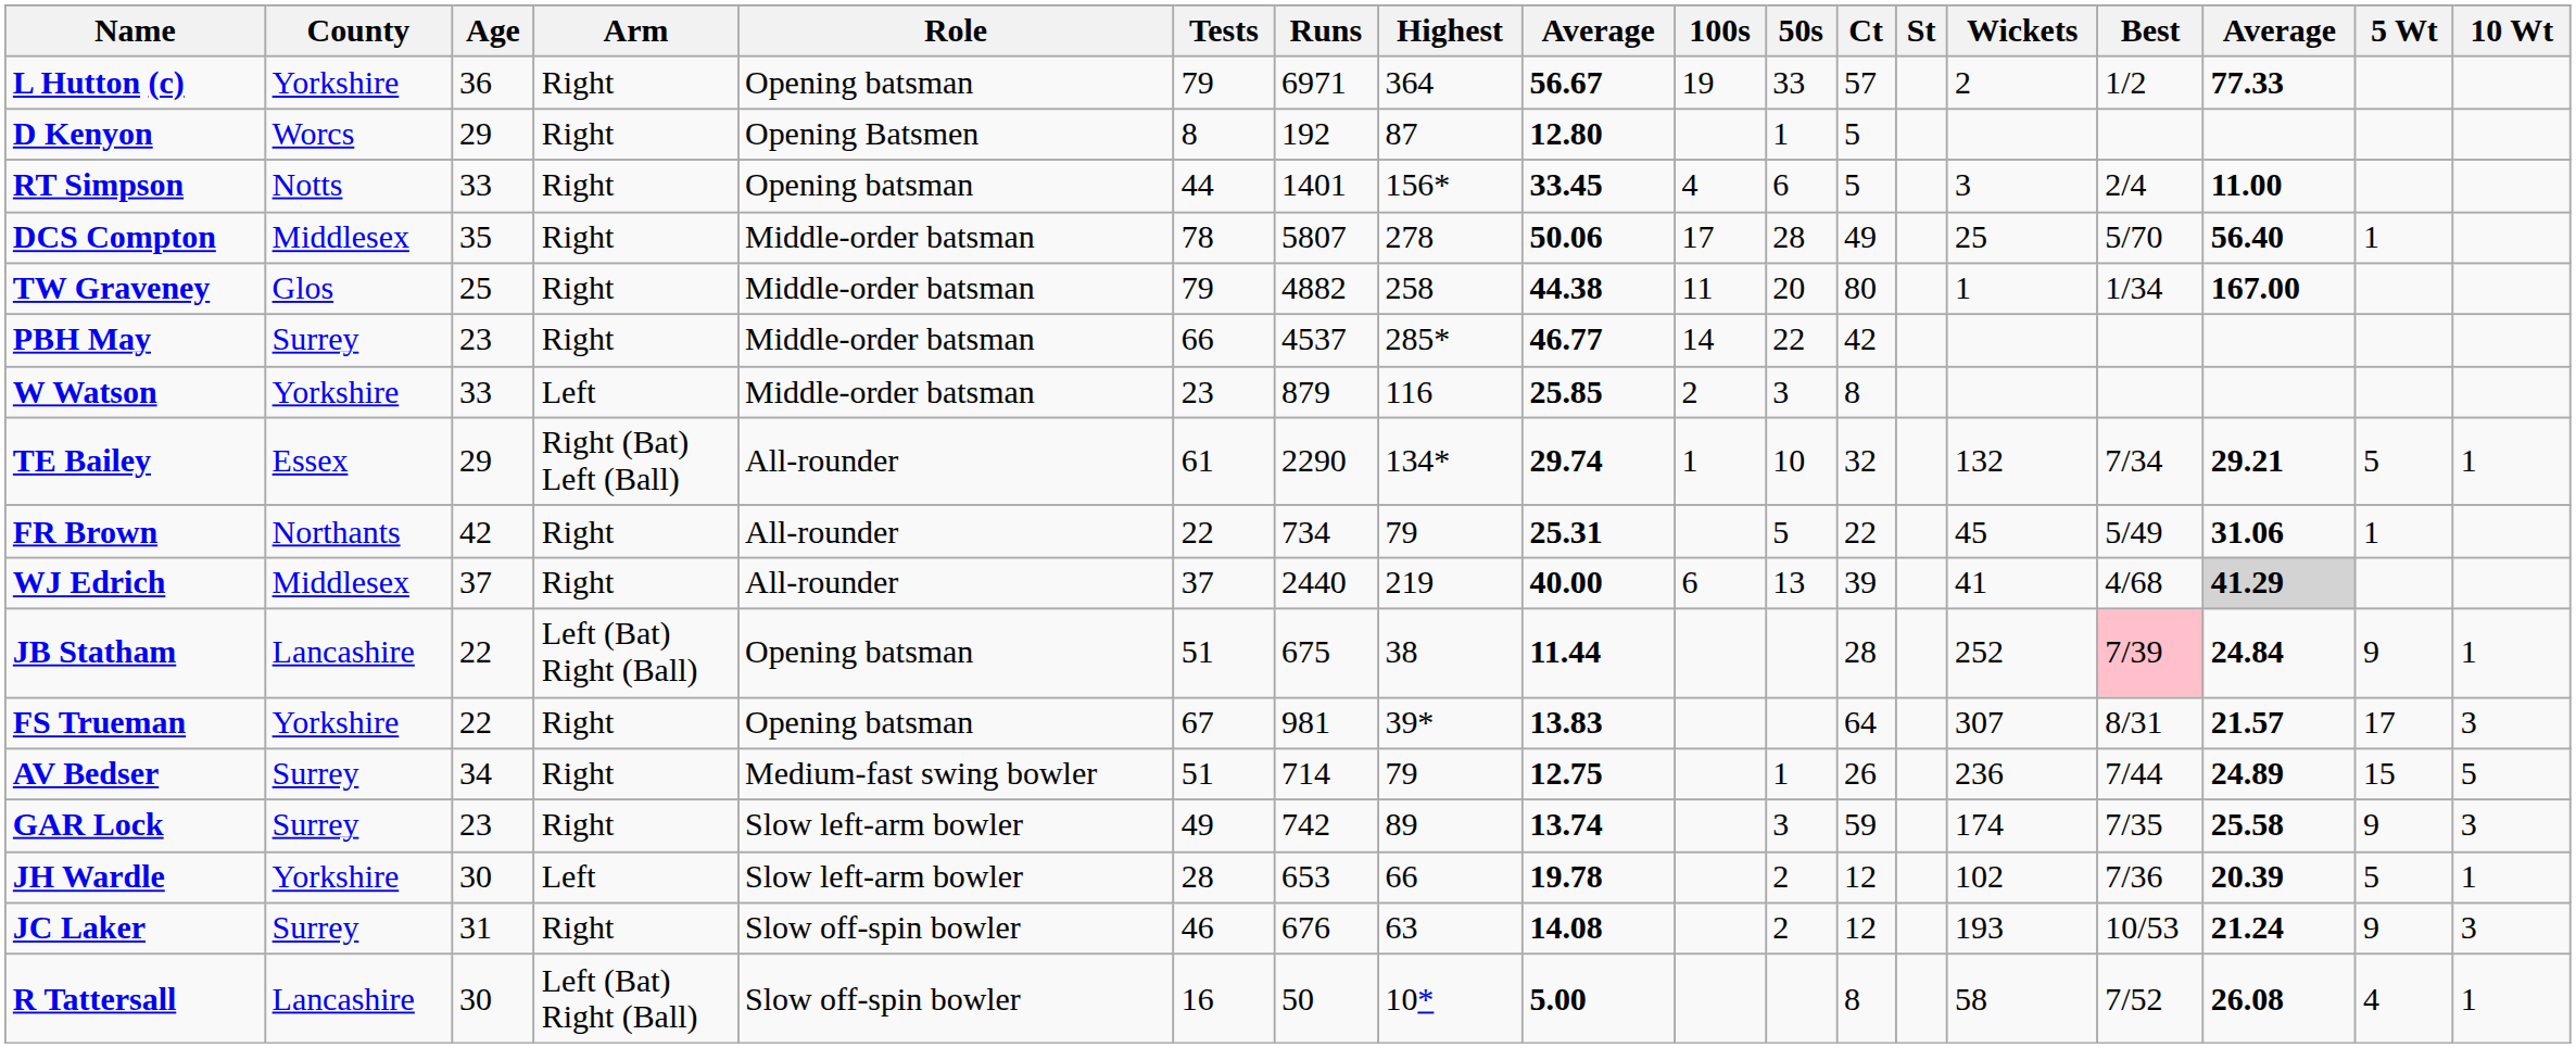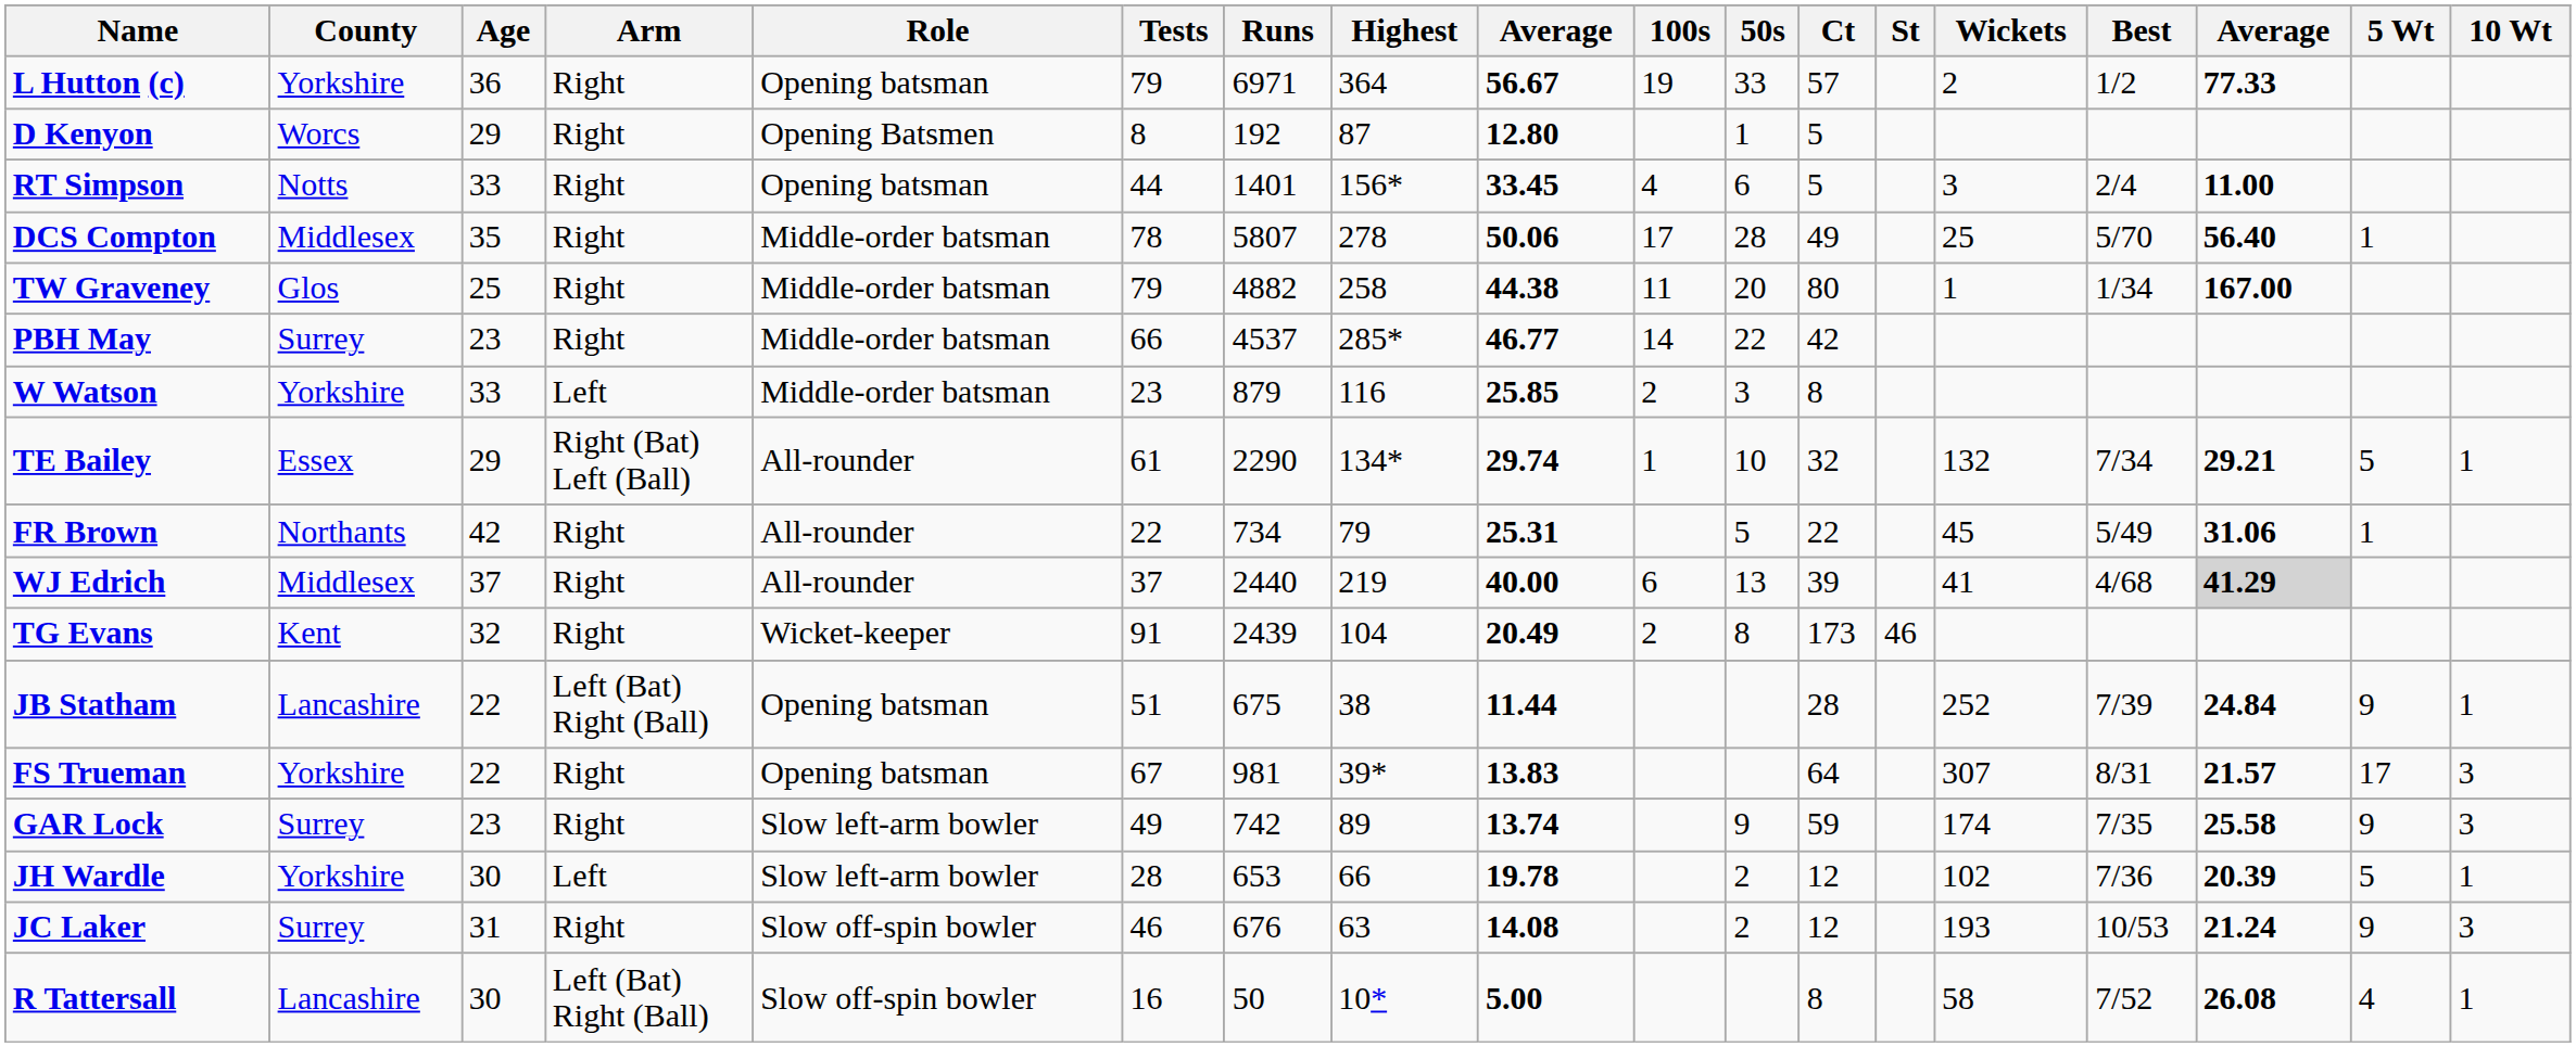+ row: TG Evans | Kent | 32 | Right | Wicket-keeper | 91 | 2439 | 104 | 20.49 | 2 | 8 | 173 | 46
JB Statham | Best: pink background -> no background
- row: AV Bedser | Surrey | 34 | Right | Medium-fast swing bowler | 51 | 714 | 79 | 12.75 | 1 | 26 | 236 | 7/44 | 24.89 | 15 | 5
GAR Lock | 50s: 3 -> 9
